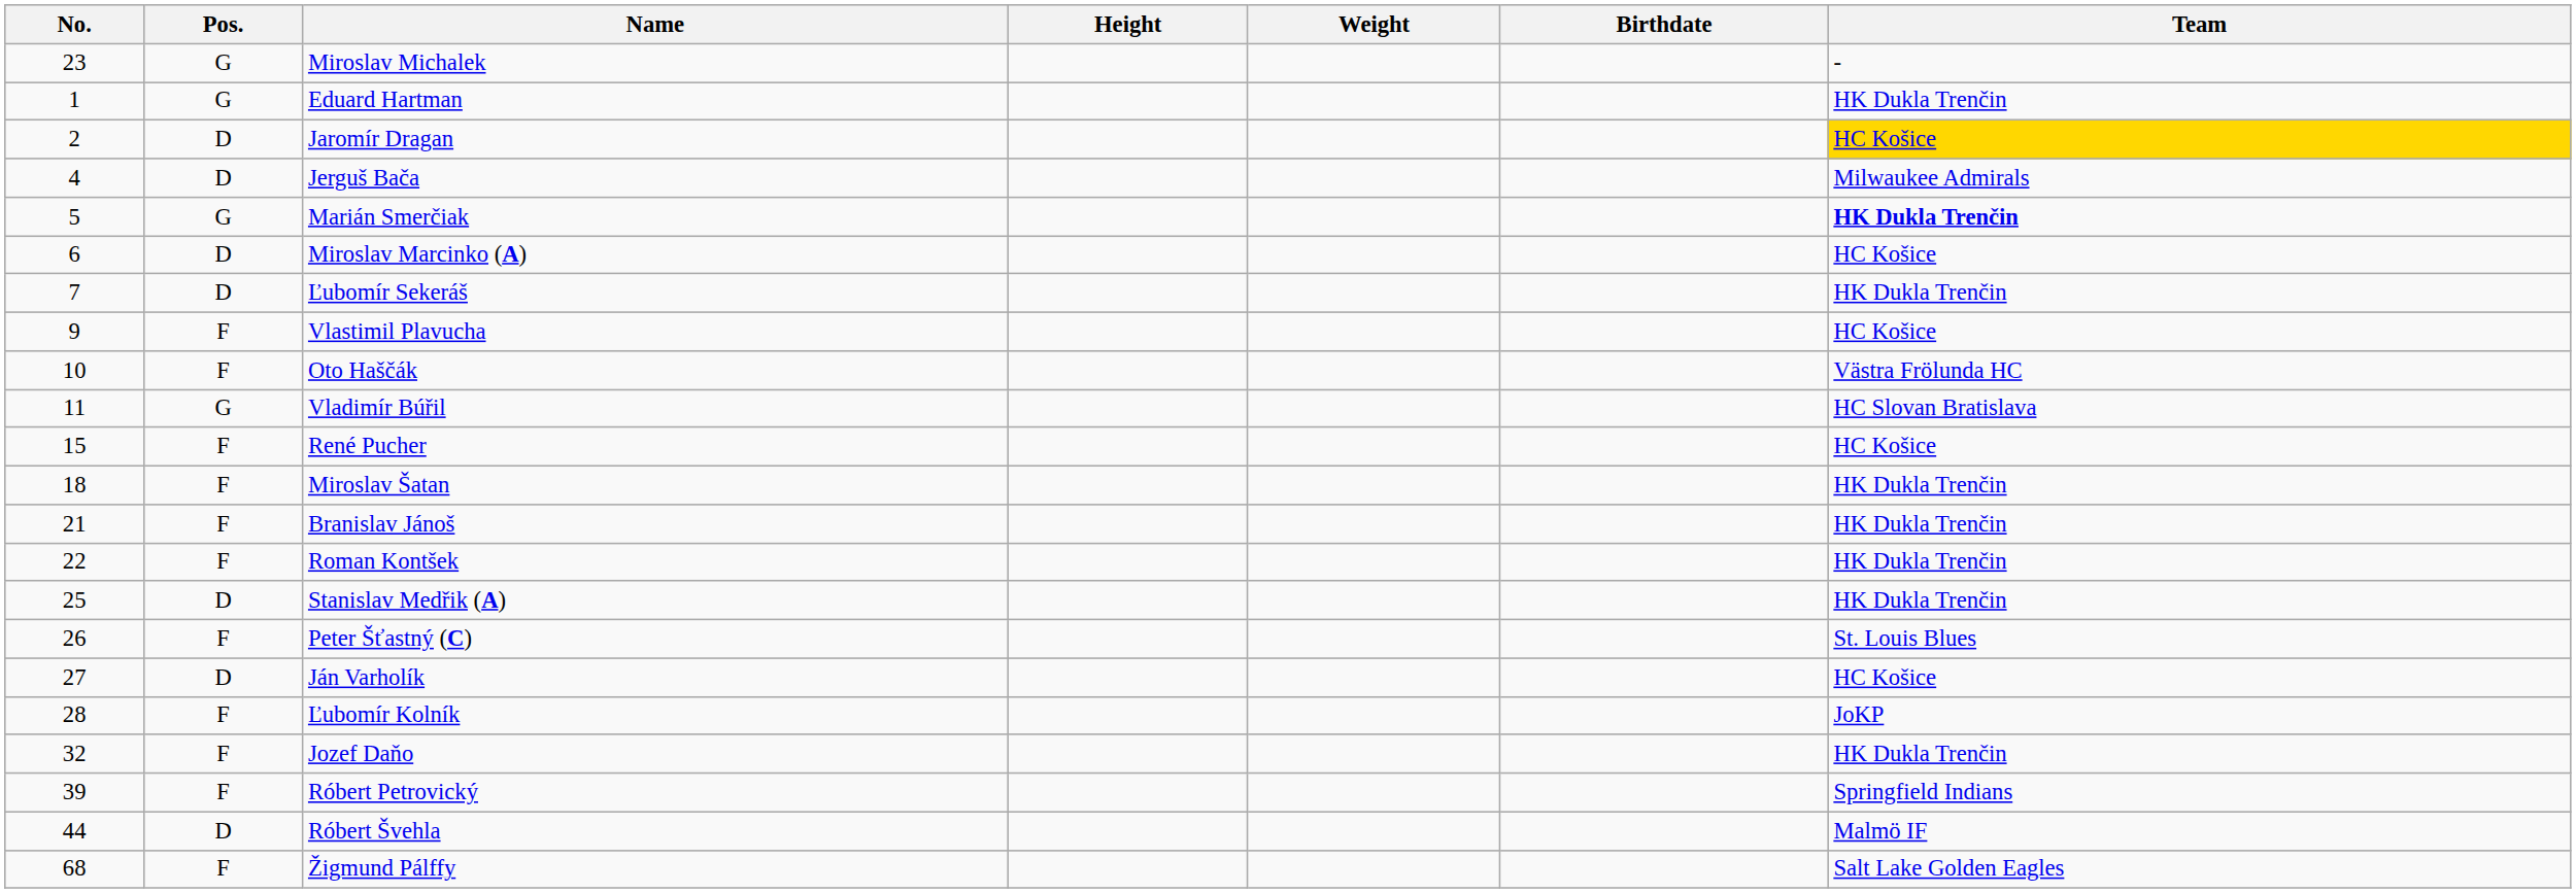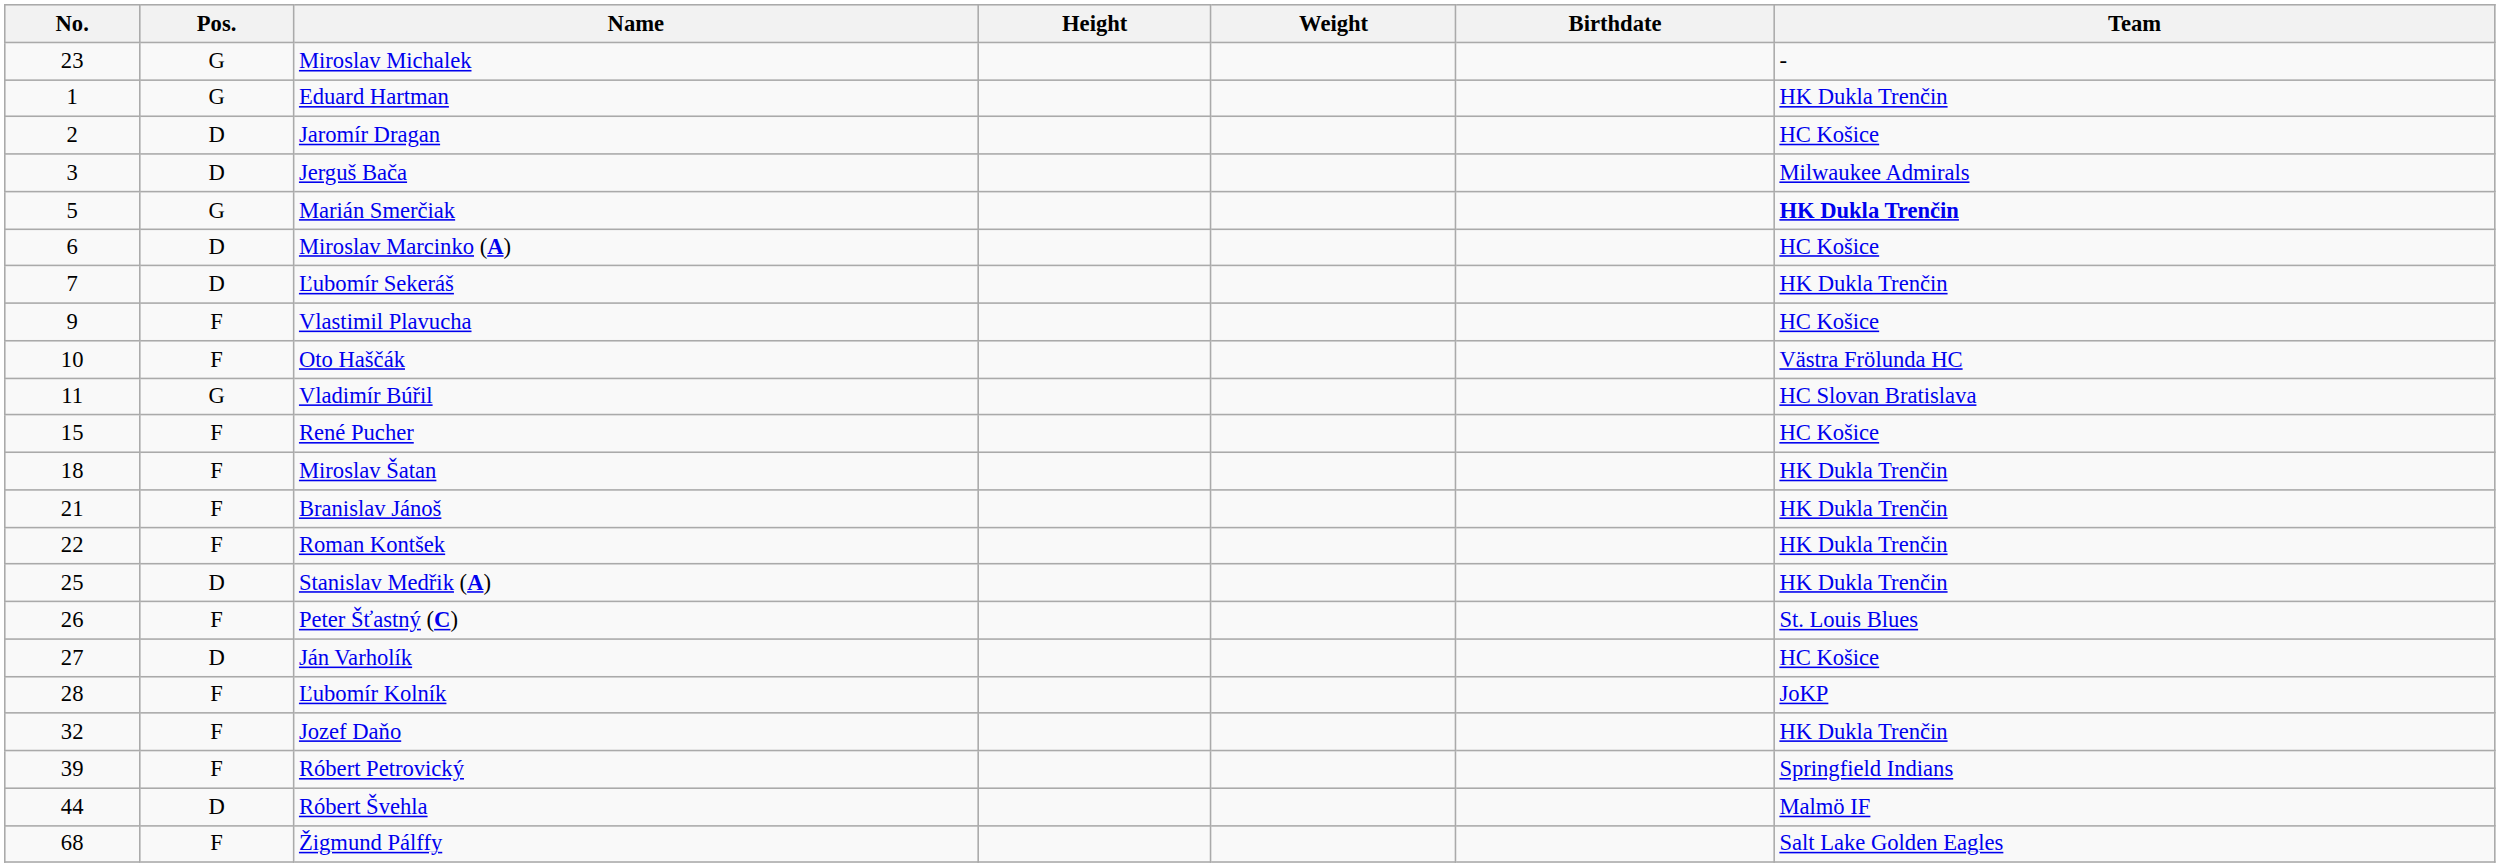Jaromír Dragan | Team: gold background -> no background
Jerguš Bača | No.: 4 -> 3
